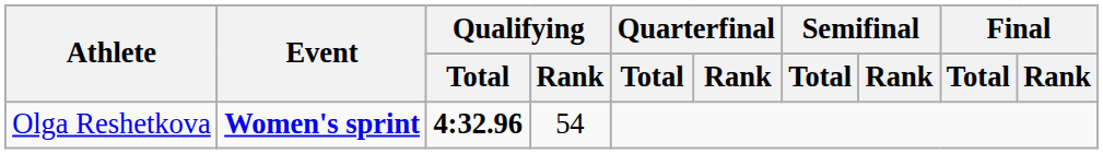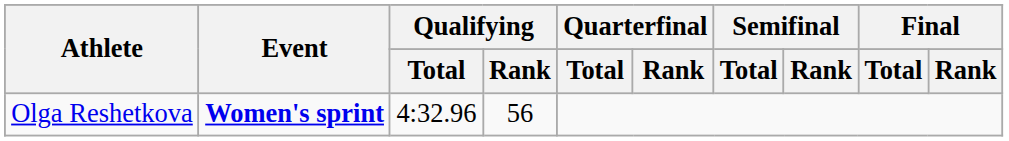Olga Reshetkova | Qualifying / Total: bold -> normal
Olga Reshetkova | Qualifying / Rank: 54 -> 56
